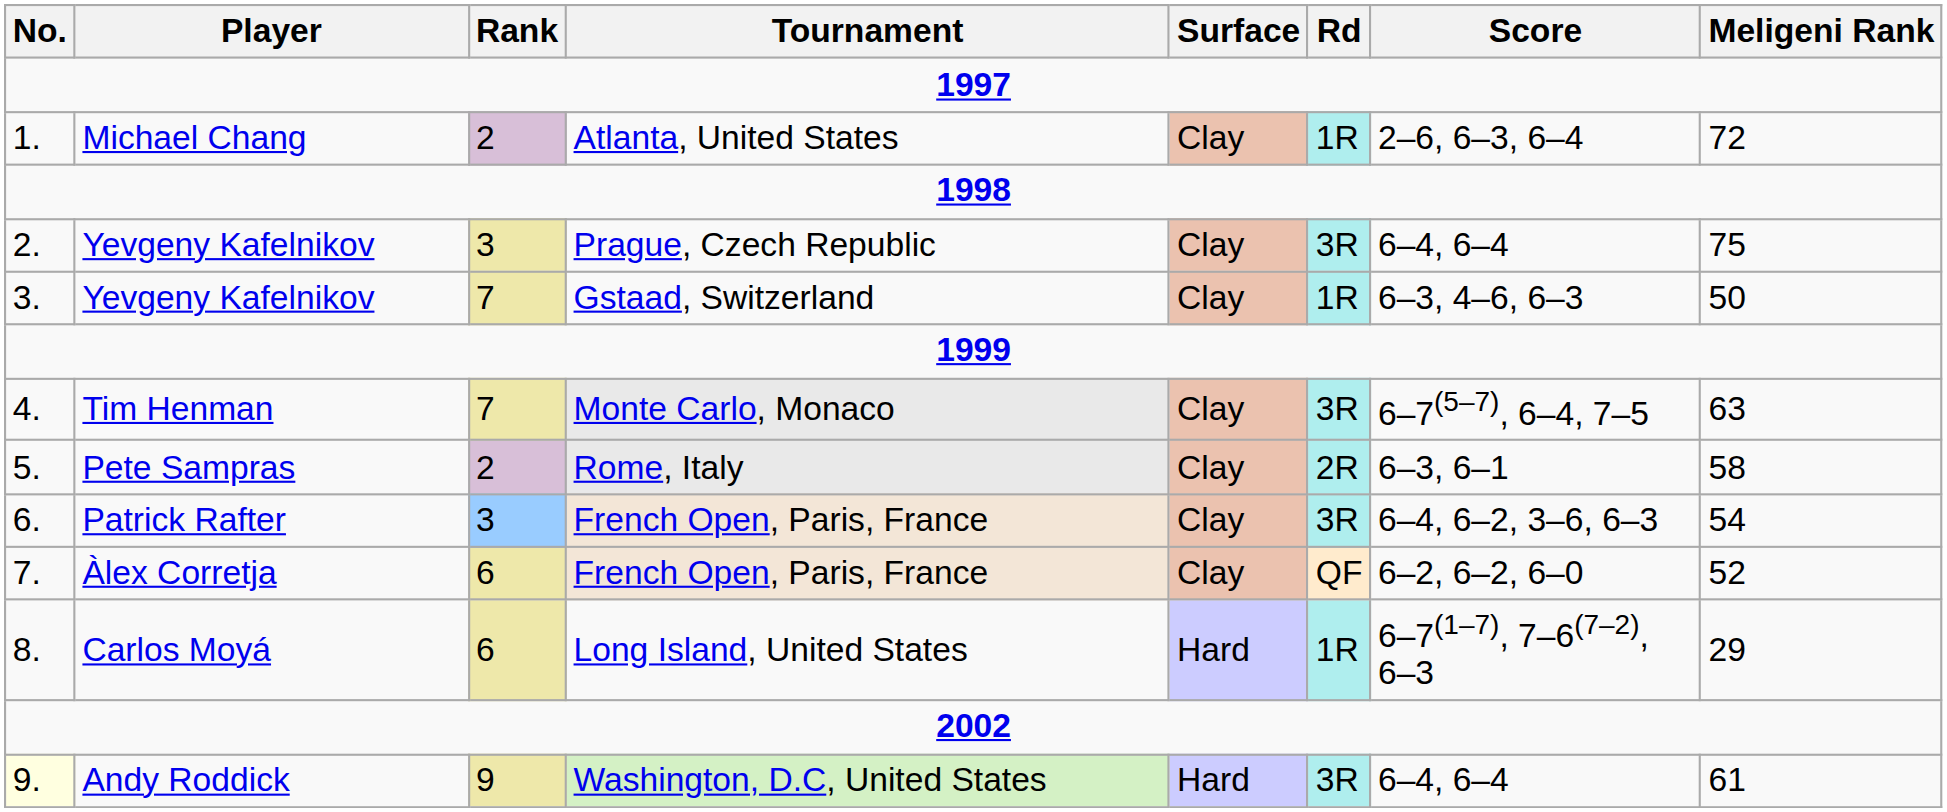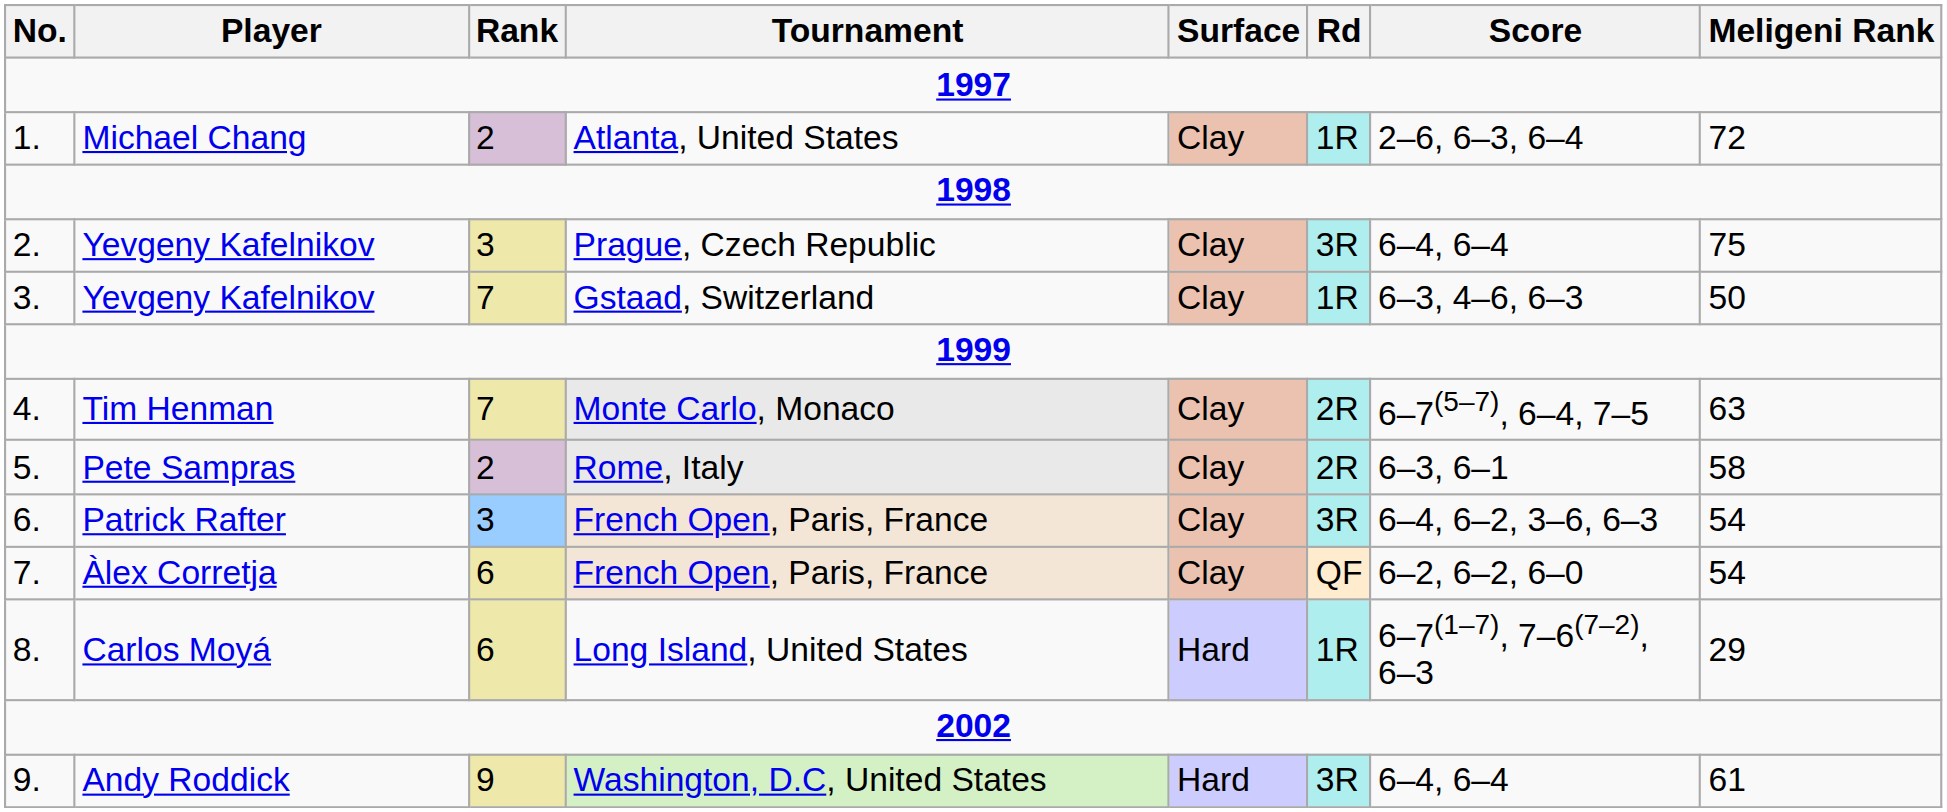Tim Henman | Rd: 3R -> 2R
Àlex Corretja | Meligeni Rank: 52 -> 54
Andy Roddick | No.: lightyellow background -> no background
